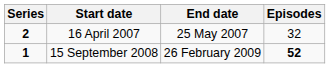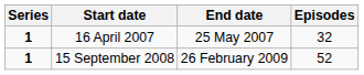16 April 2007 | Series: 2 -> 1
15 September 2008 | Episodes: bold -> normal
